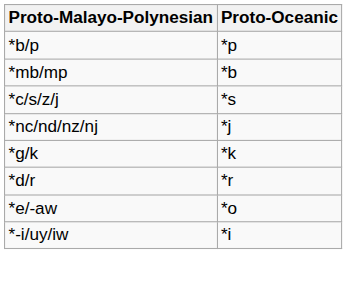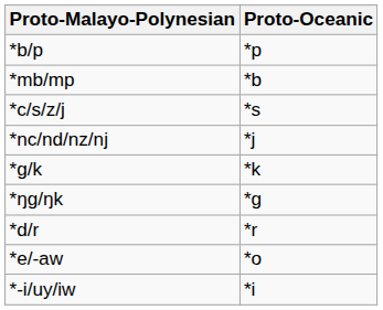+ row: *ŋg/ŋk | *g
